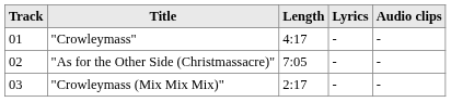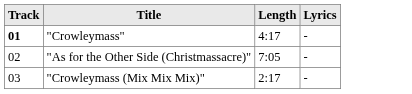- column: Audio clips | - | - | -
"Crowleymass" | Track: normal -> bold
